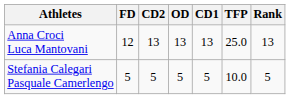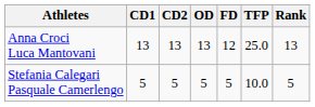columns swapped: CD1 <-> FD
